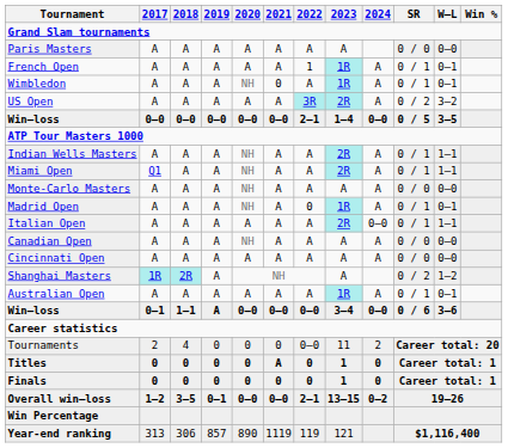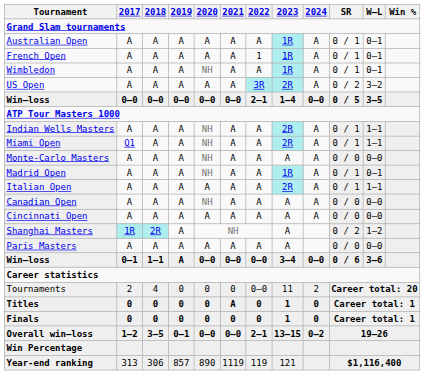rows swapped: Australian Open <-> Paris Masters
Wimbledon | 2021: 0 -> A
Madrid Open | 2022: 0 -> A
Italian Open | 2024: 0–0 -> A
